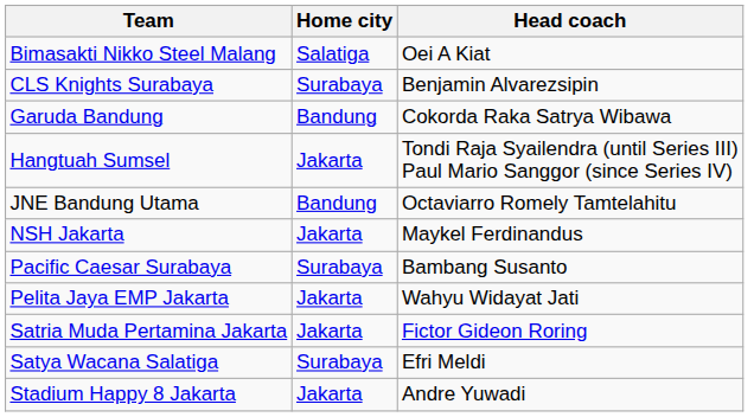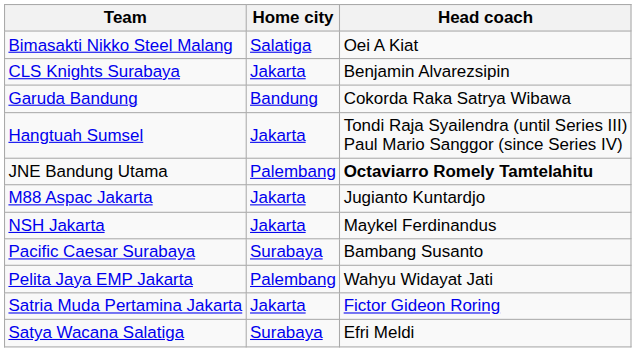CLS Knights Surabaya | Home city: Surabaya -> Jakarta
JNE Bandung Utama | Home city: Bandung -> Palembang
JNE Bandung Utama | Head coach: normal -> bold
+ row: M88 Aspac Jakarta | Jakarta | Jugianto Kuntardjo
Pelita Jaya EMP Jakarta | Home city: Jakarta -> Palembang
- row: Stadium Happy 8 Jakarta | Jakarta | Andre Yuwadi
